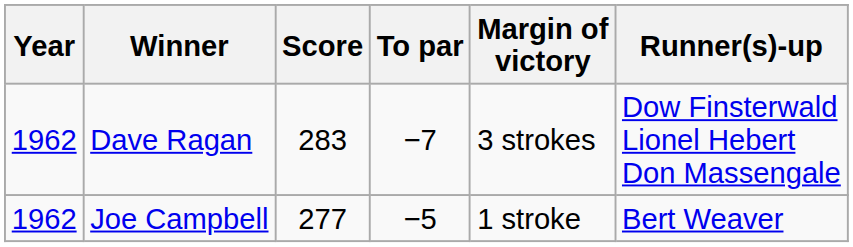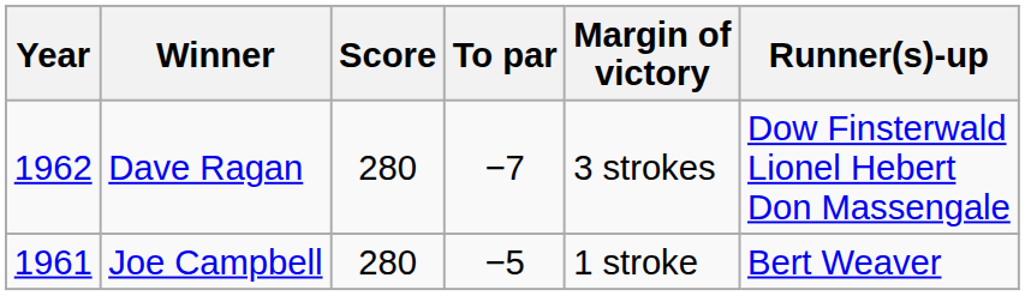Dave Ragan | Score: 283 -> 280
Joe Campbell | Year: 1962 -> 1961
Joe Campbell | Score: 277 -> 280
